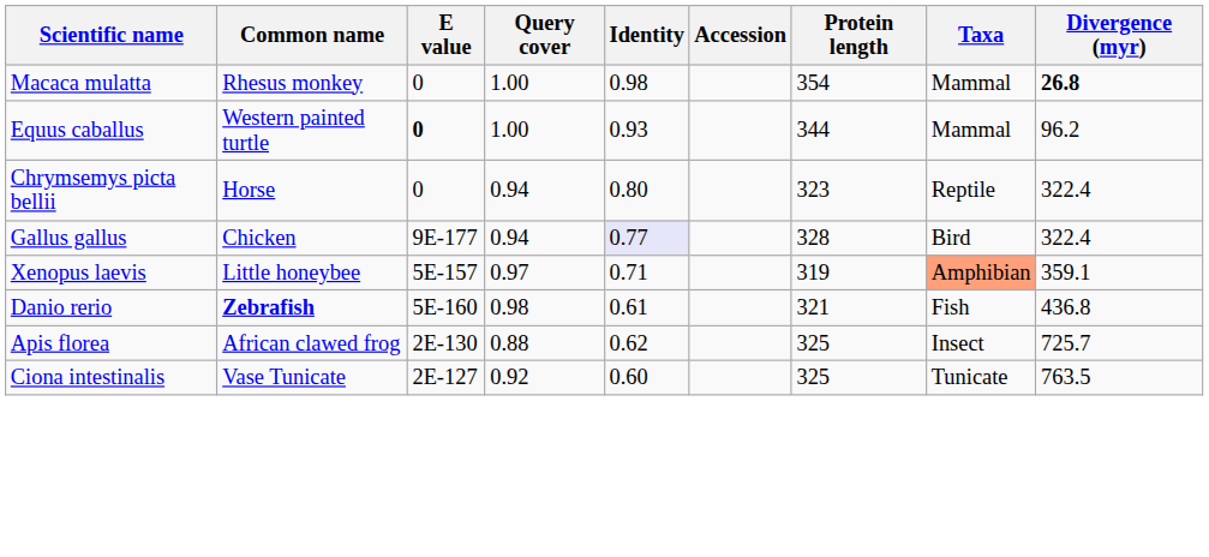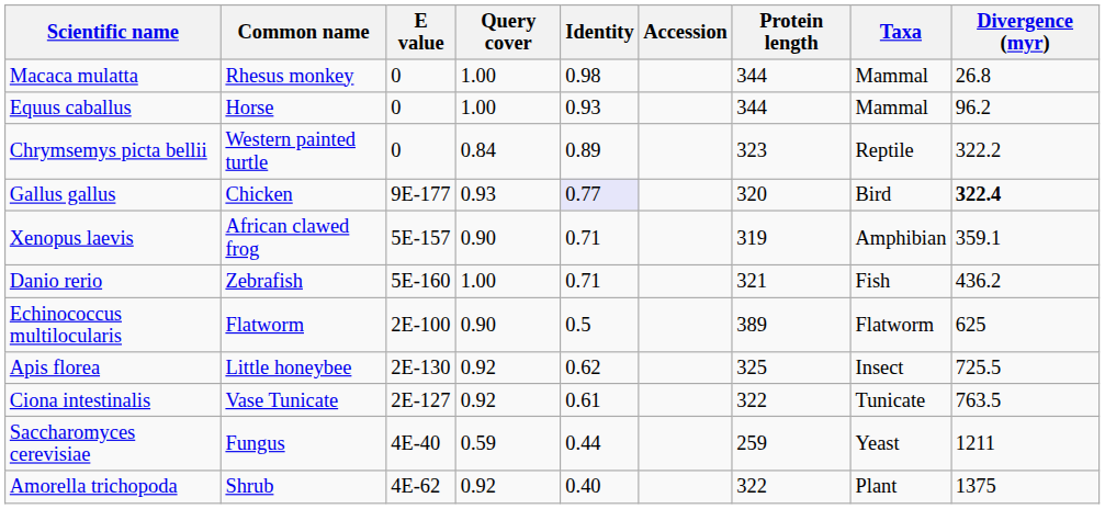Macaca mulatta | Protein length: 354 -> 344
Macaca mulatta | Divergence (myr): bold -> normal
Equus caballus | Common name: Western painted turtle -> Horse
Equus caballus | E value: bold -> normal
Chrymsemys picta bellii | Common name: Horse -> Western painted turtle
Chrymsemys picta bellii | Query cover: 0.94 -> 0.84
Chrymsemys picta bellii | Identity: 0.80 -> 0.89
Chrymsemys picta bellii | Divergence (myr): 322.4 -> 322.2
Gallus gallus | Query cover: 0.94 -> 0.93
Gallus gallus | Protein length: 328 -> 320
Gallus gallus | Divergence (myr): normal -> bold
Xenopus laevis | Common name: Little honeybee -> African clawed frog
Xenopus laevis | Query cover: 0.97 -> 0.90
Xenopus laevis | Taxa: lightsalmon background -> no background
Danio rerio | Common name: bold -> normal
Danio rerio | Query cover: 0.98 -> 1.00
Danio rerio | Identity: 0.61 -> 0.71
Danio rerio | Divergence (myr): 436.8 -> 436.2
+ row: Echinococcus multilocularis | Flatworm | 2E-100 | 0.90 | 0.5 | 389 | Flatworm | 625
Apis florea | Common name: African clawed frog -> Little honeybee
Apis florea | Query cover: 0.88 -> 0.92
Apis florea | Divergence (myr): 725.7 -> 725.5
Ciona intestinalis | Identity: 0.60 -> 0.61
Ciona intestinalis | Protein length: 325 -> 322
+ row: Saccharomyces cerevisiae | Fungus | 4E-40 | 0.59 | 0.44 | 259 | Yeast | 1211
+ row: Amorella trichopoda | Shrub | 4E-62 | 0.92 | 0.40 | 322 | Plant | 1375
